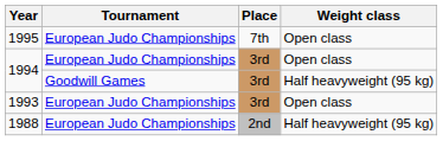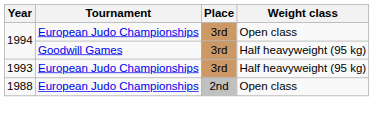- row: 1995 | European Judo Championships | 7th | Open class
1993 | Weight class: Open class -> Half heavyweight (95 kg)
1988 | Weight class: Half heavyweight (95 kg) -> Open class
